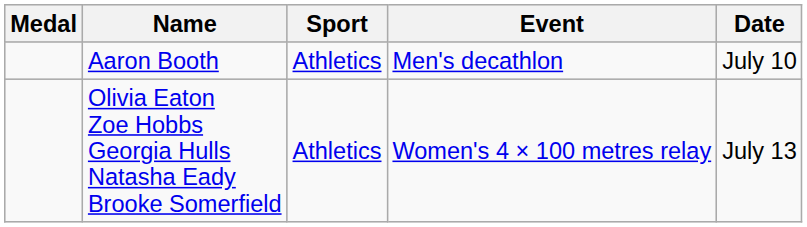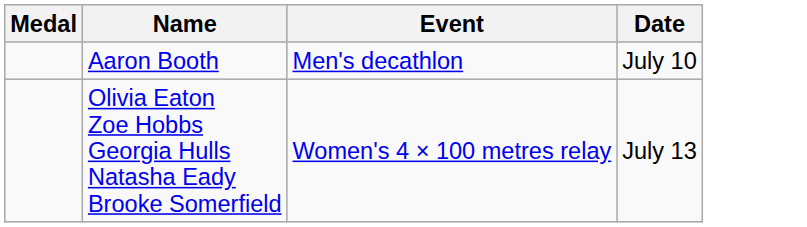- column: Sport | Athletics | Athletics
